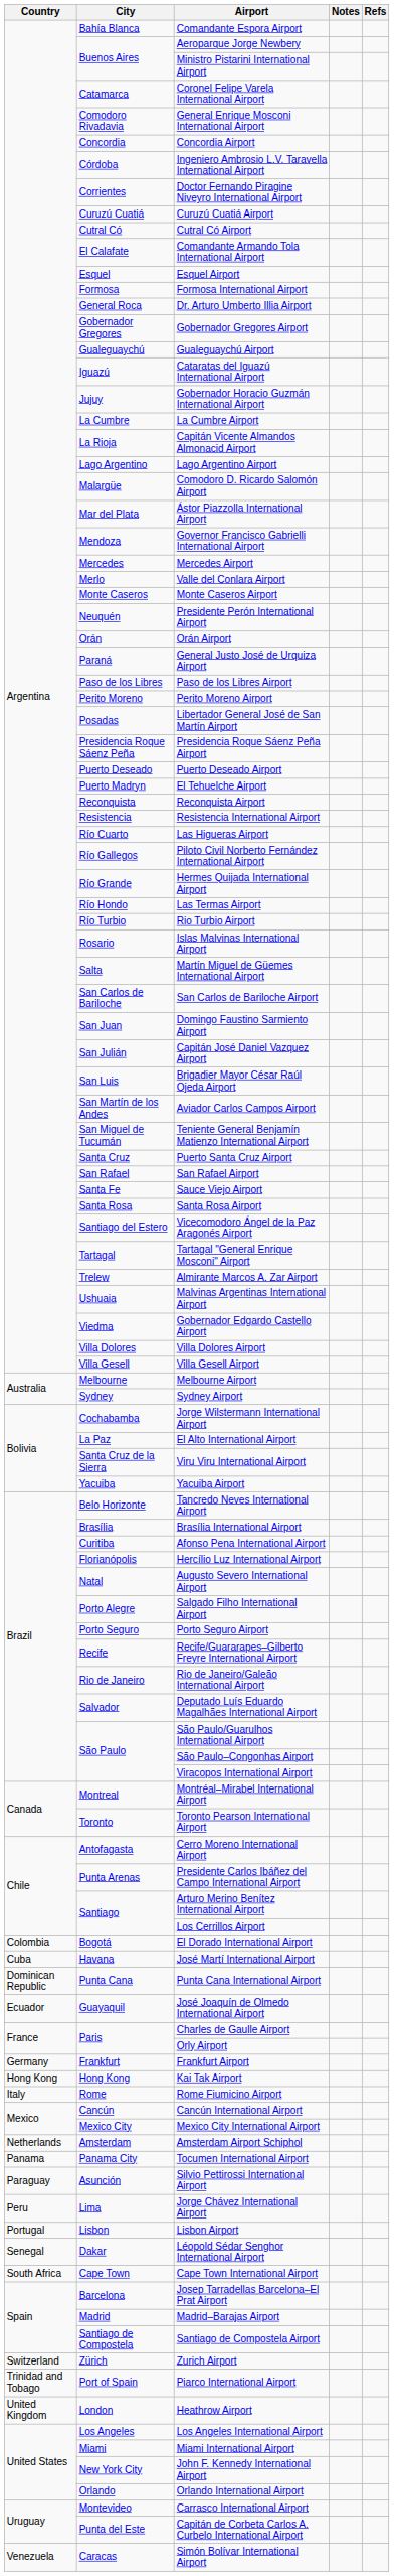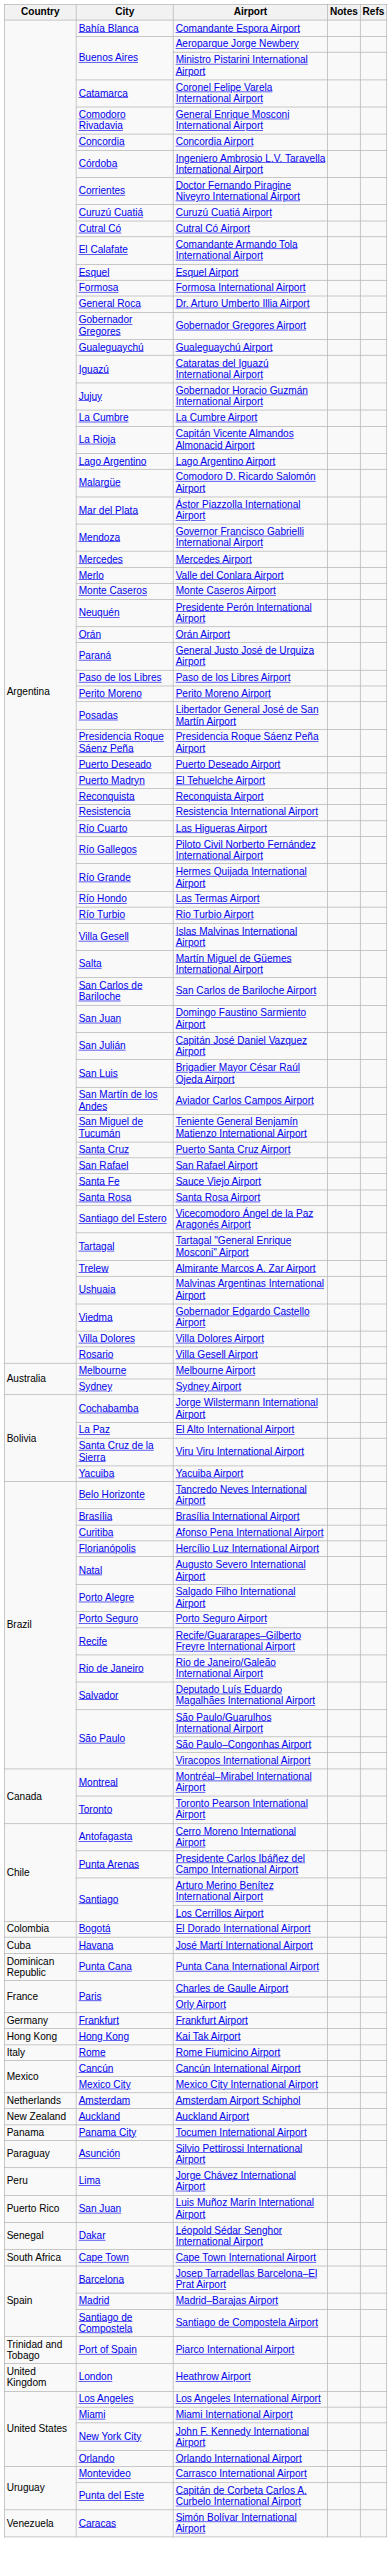Islas Malvinas International Airport | City: Rosario -> Villa Gesell
Villa Gesell Airport | City: Villa Gesell -> Rosario
- row: Ecuador | Guayaquil | José Joaquín de Olmedo International Airport
+ row: New Zealand | Auckland | Auckland Airport
- row: Portugal | Lisbon | Lisbon Airport
+ row: Puerto Rico | San Juan | Luis Muñoz Marín International Airport
- row: Switzerland | Zürich | Zurich Airport
